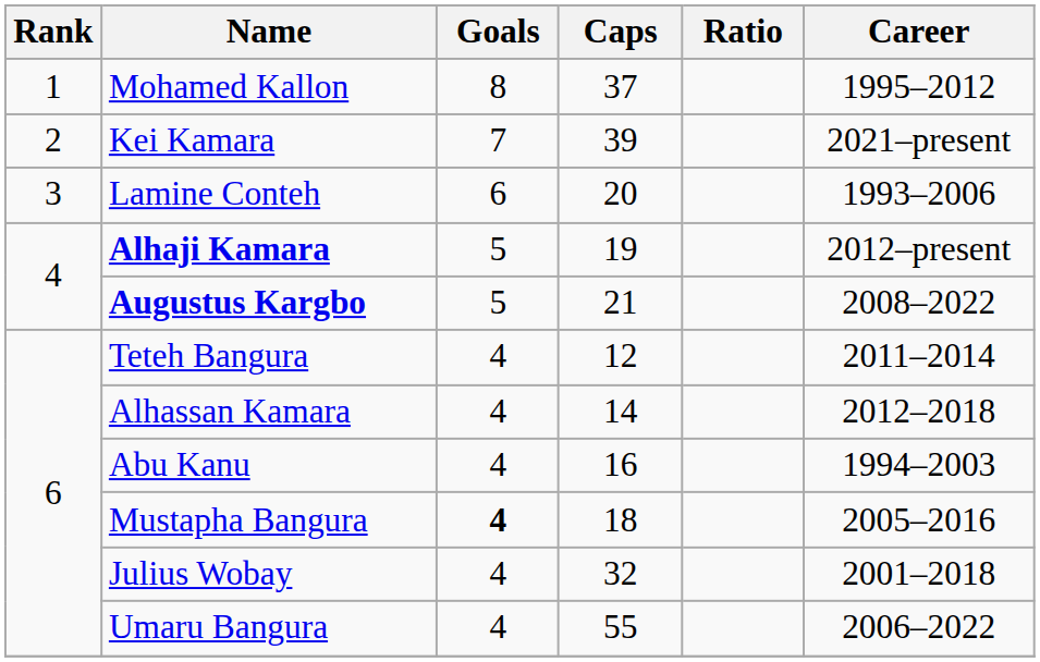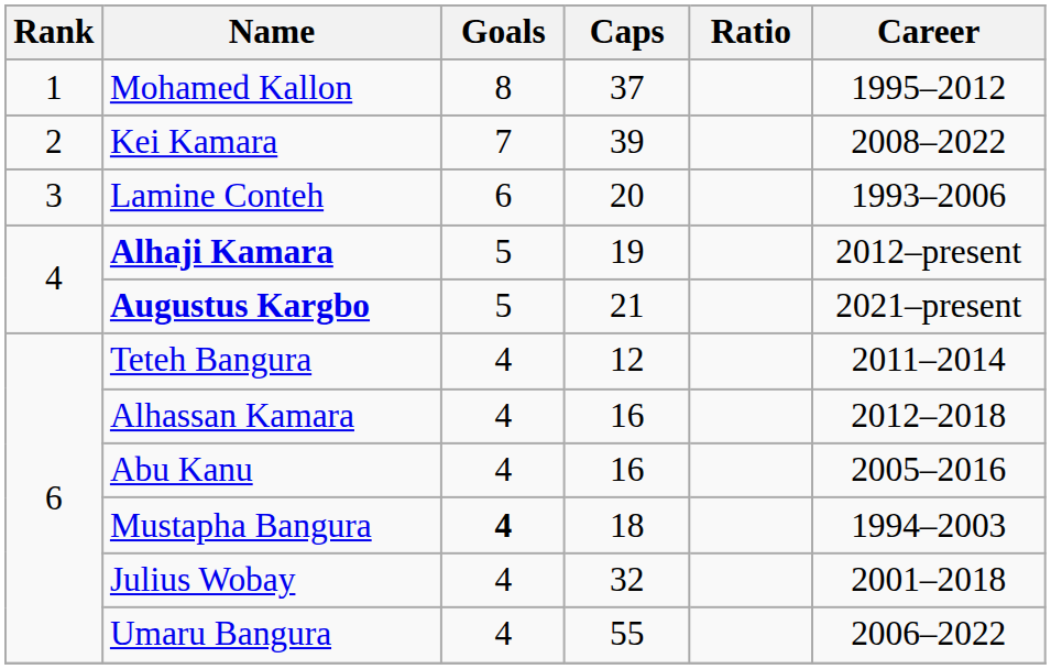Kei Kamara | Career: 2021–present -> 2008–2022
Augustus Kargbo | Career: 2008–2022 -> 2021–present
Alhassan Kamara | Caps: 14 -> 16
Abu Kanu | Career: 1994–2003 -> 2005–2016
Mustapha Bangura | Career: 2005–2016 -> 1994–2003
